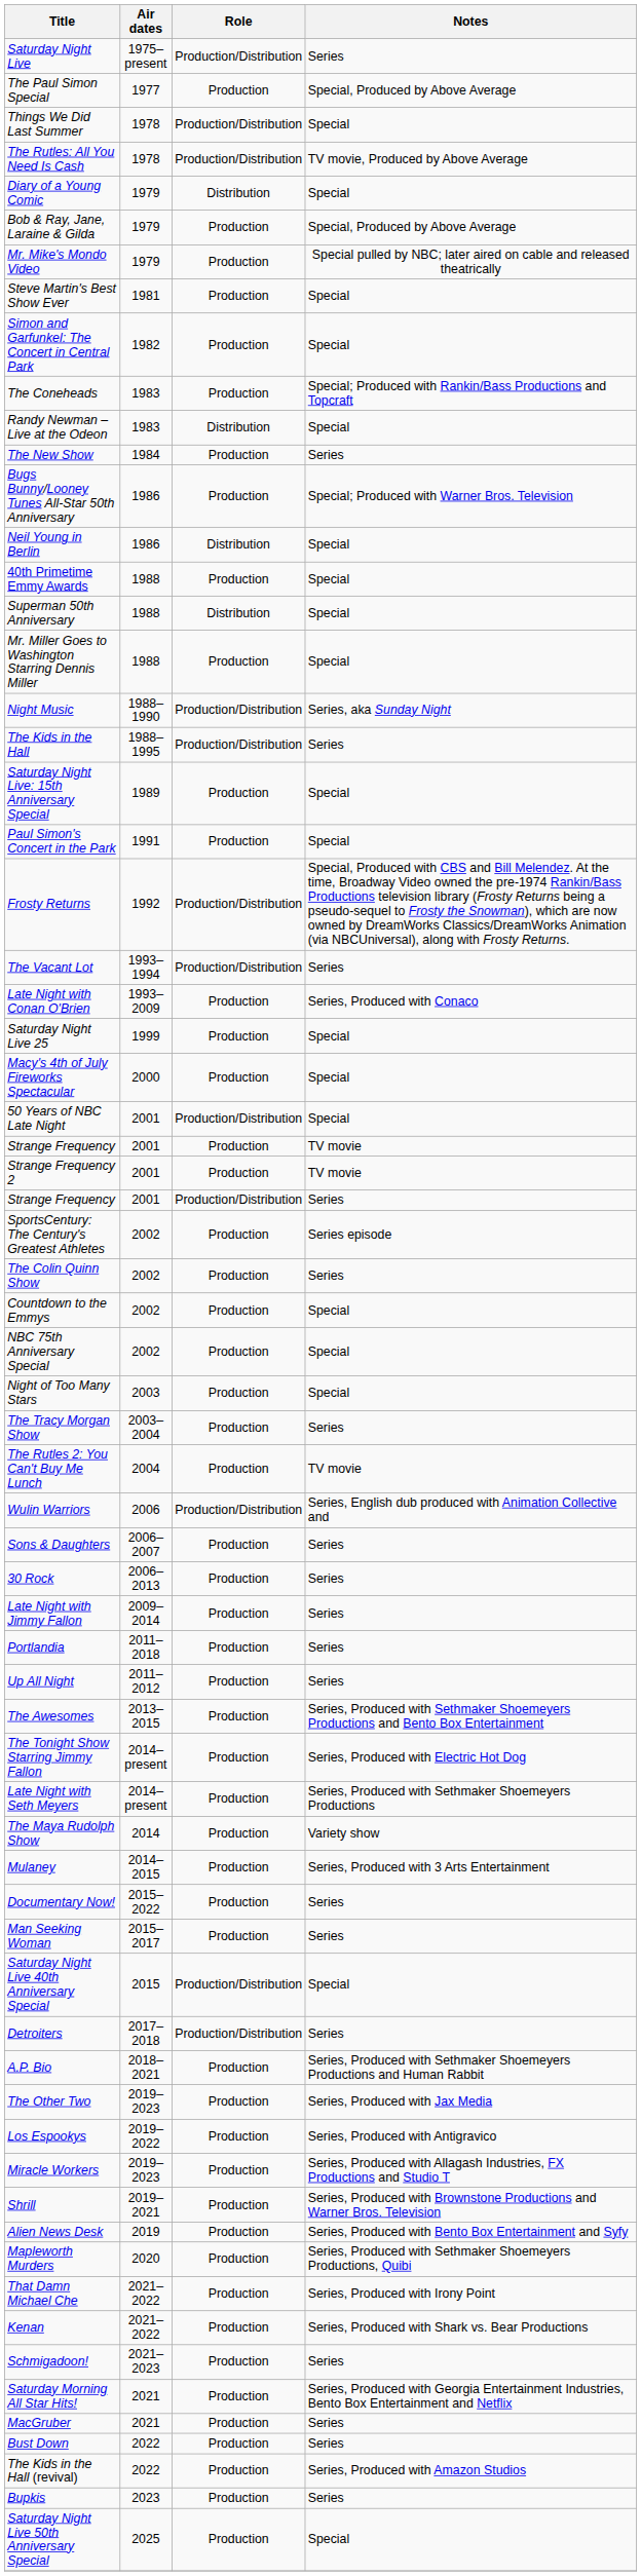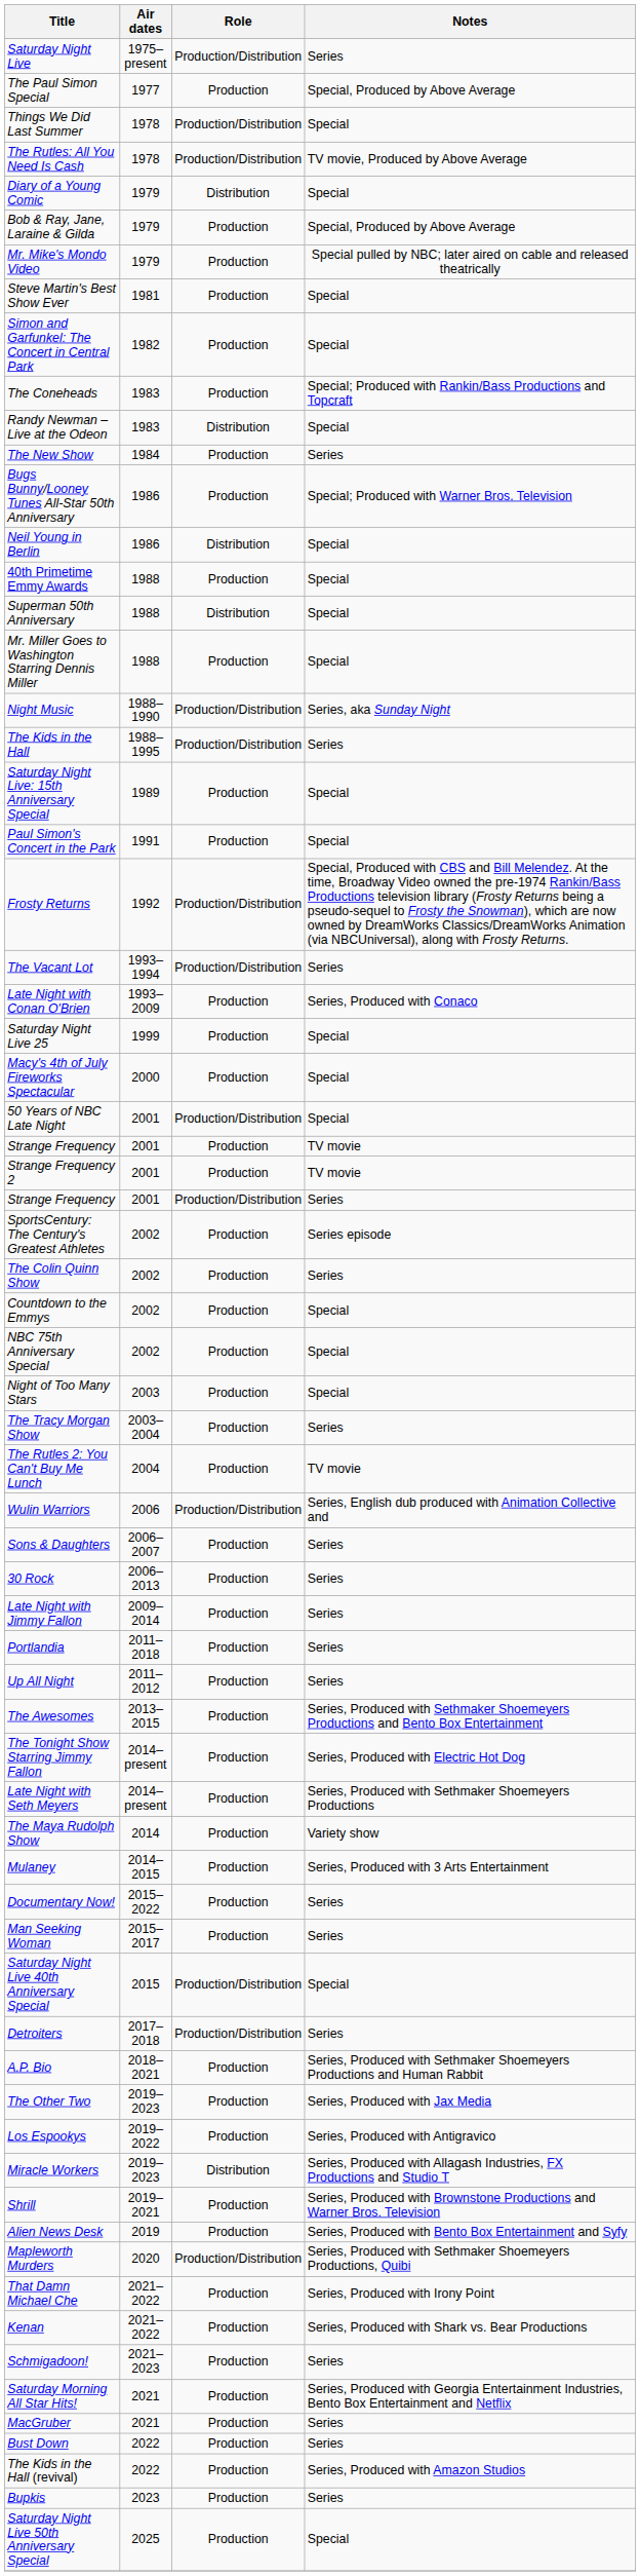Miracle Workers | Role: Production -> Distribution
Mapleworth Murders | Role: Production -> Production/Distribution
